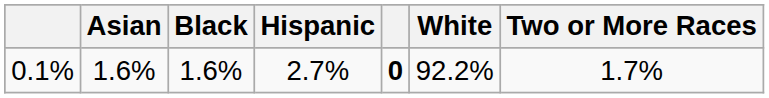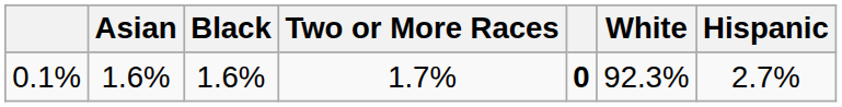columns swapped: Hispanic <-> Two or More Races
0.1% | White: 92.2% -> 92.3%
